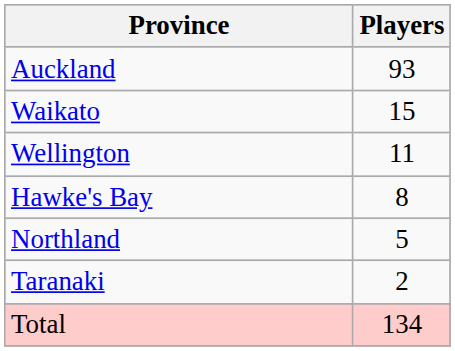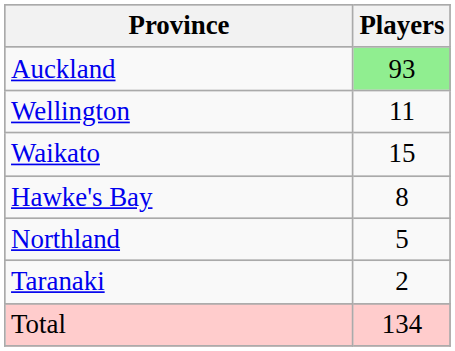Auckland | Players: no background -> lightgreen background
rows swapped: Waikato <-> Wellington
